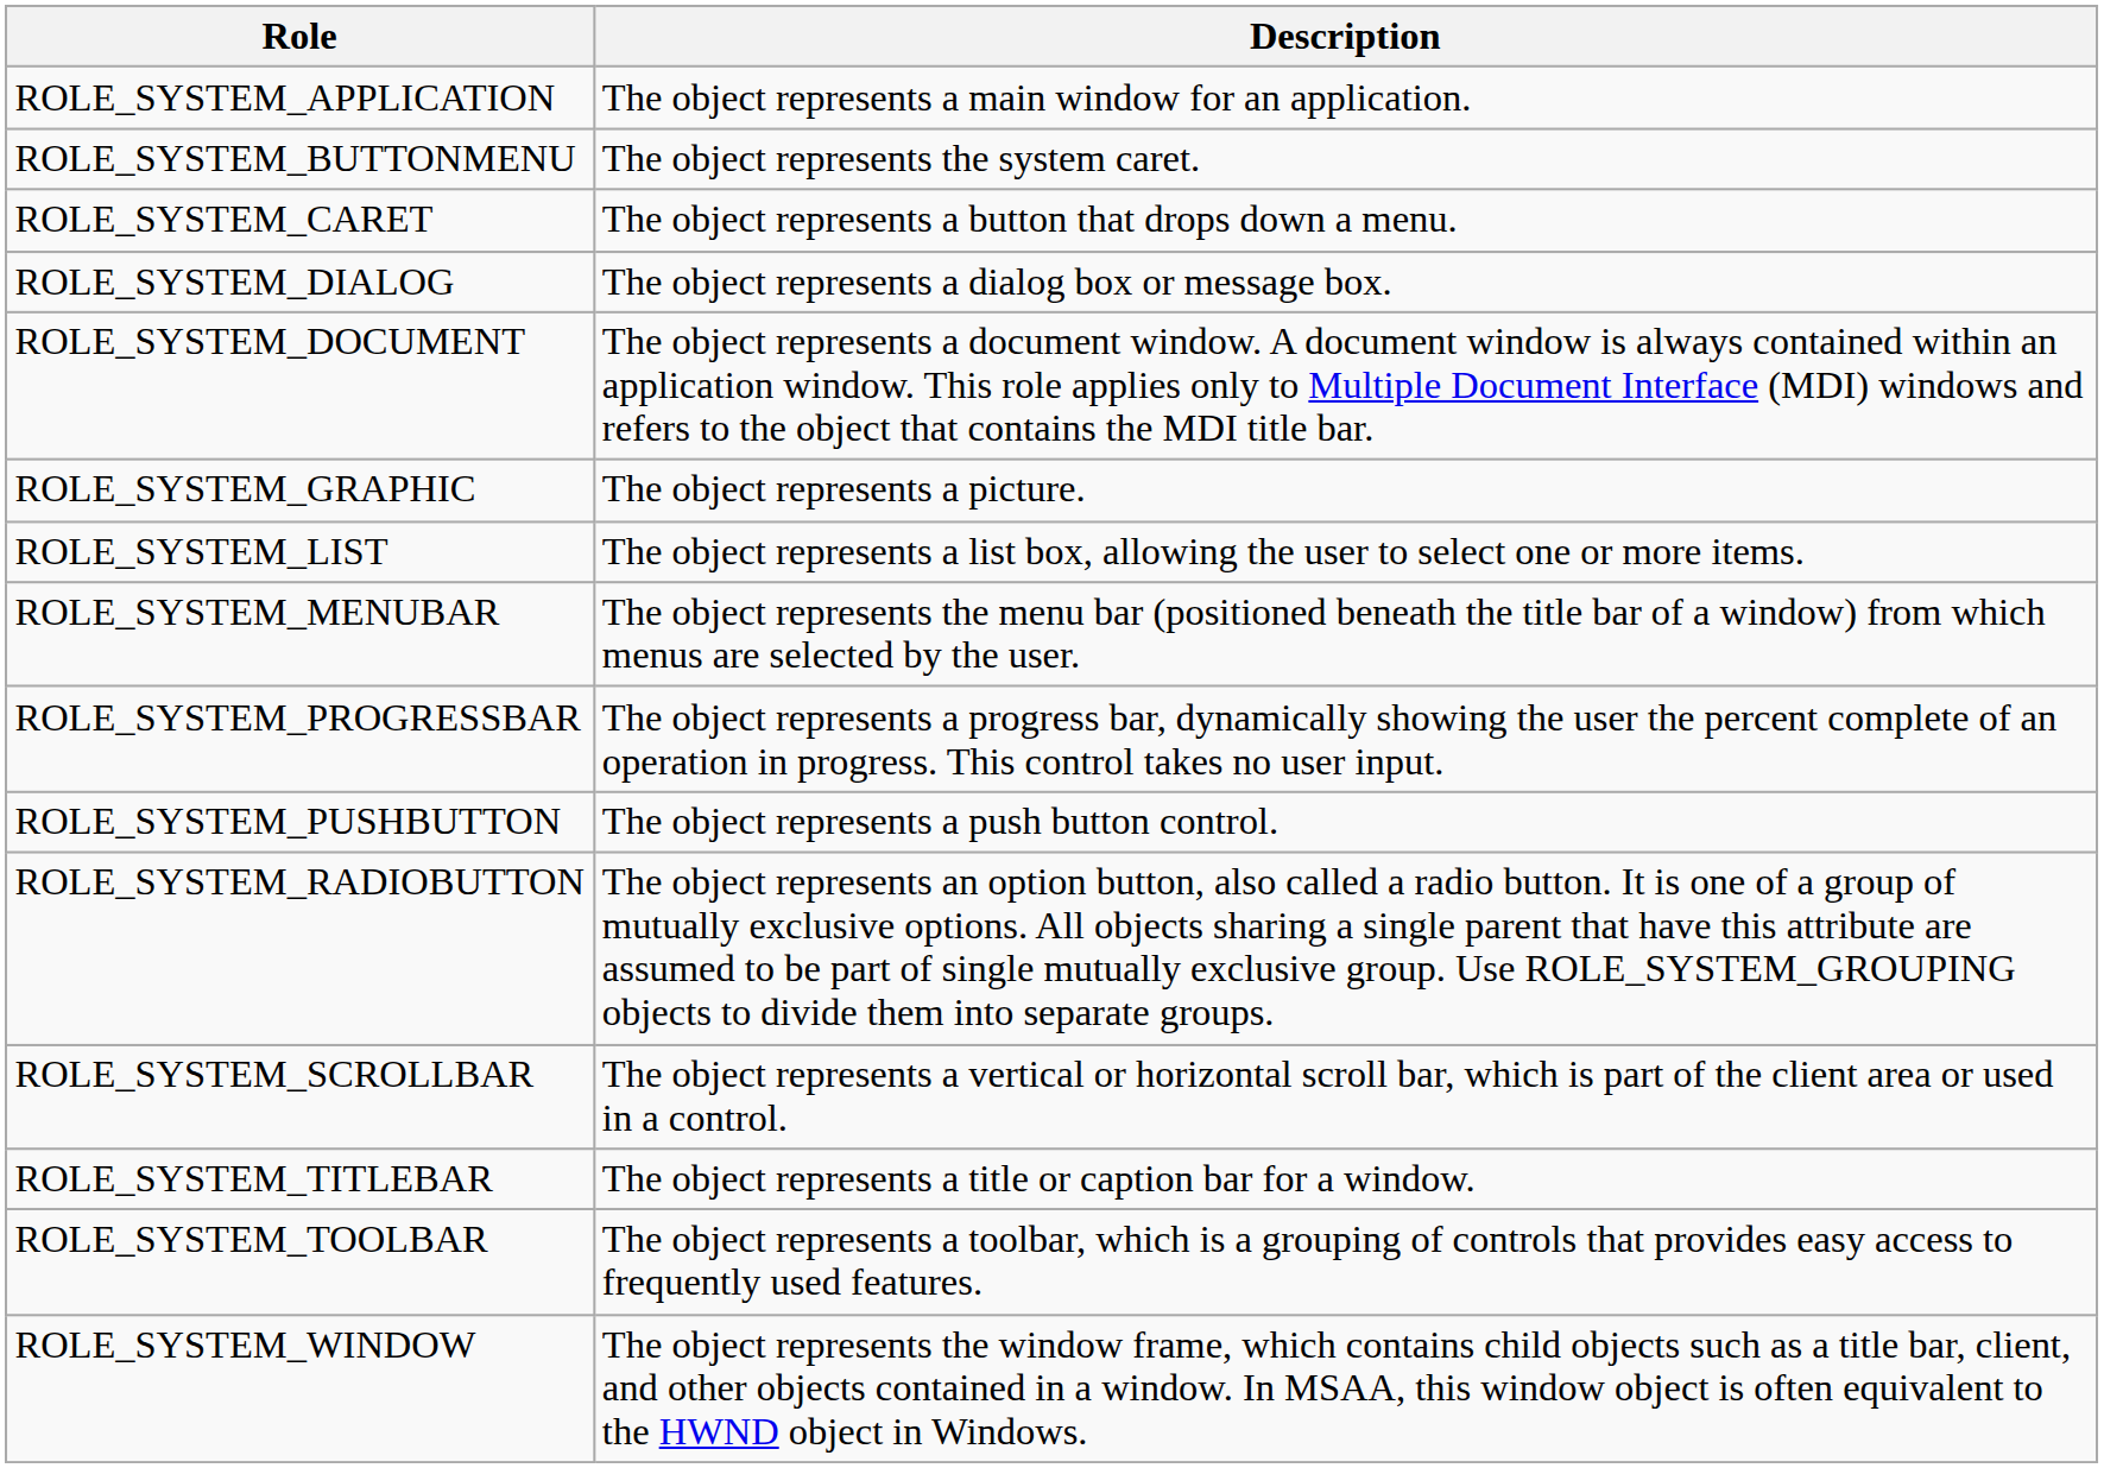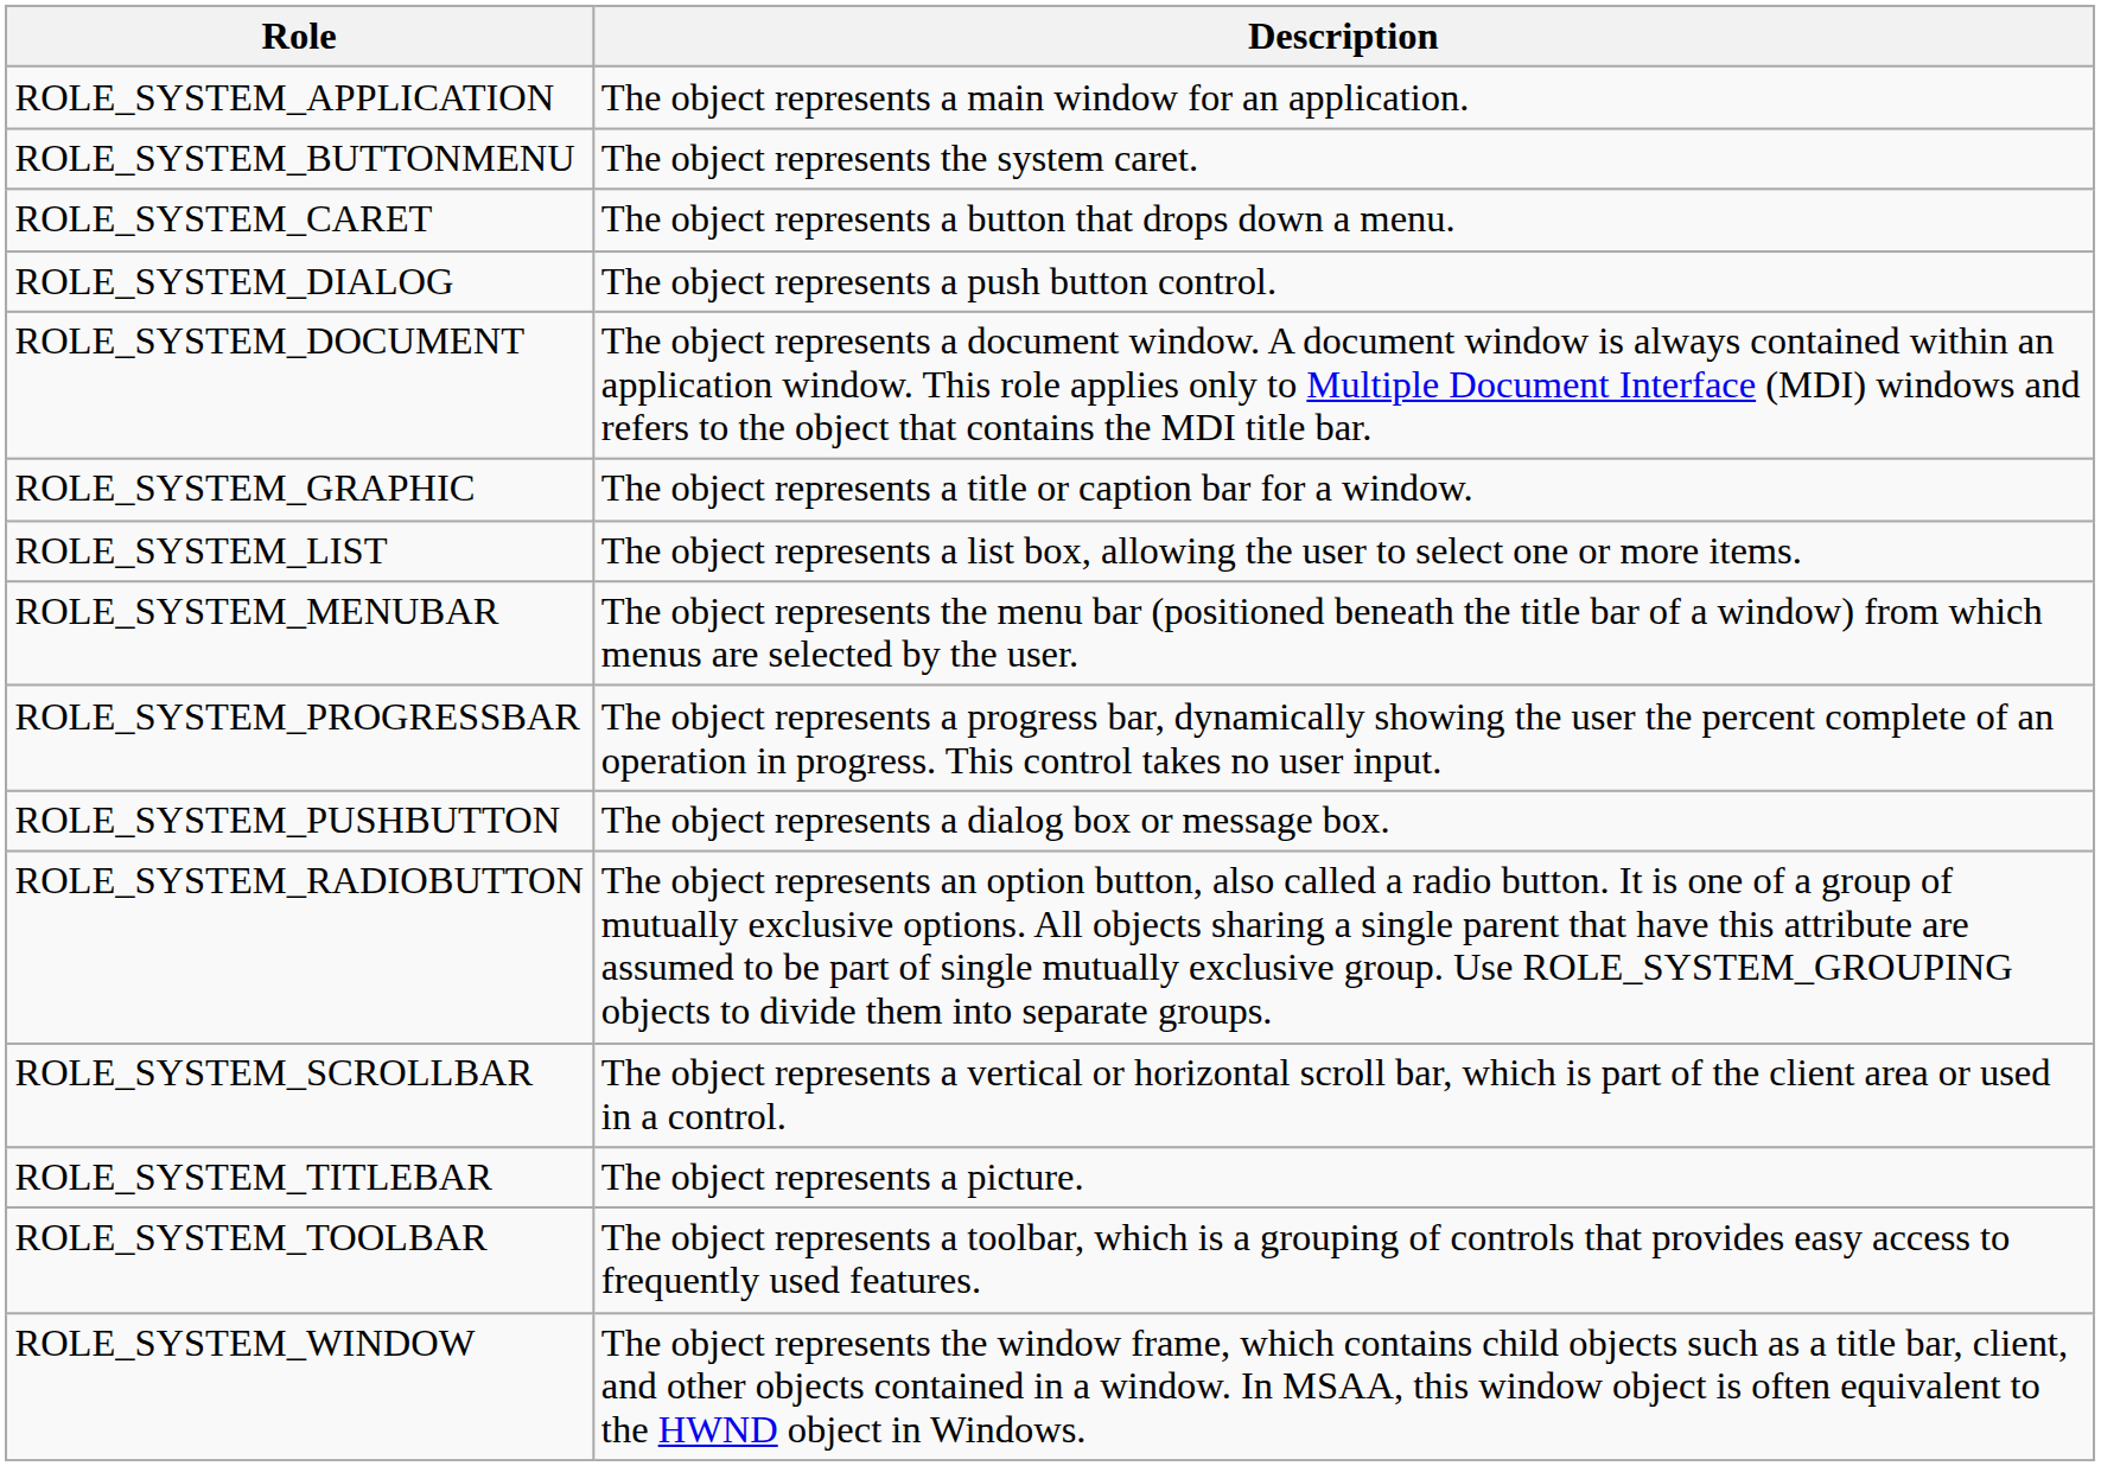ROLE_SYSTEM_DIALOG | Description: The object represents a dialog box or message box. -> The object represents a push button control.
ROLE_SYSTEM_GRAPHIC | Description: The object represents a picture. -> The object represents a title or caption bar for a window.
ROLE_SYSTEM_PUSHBUTTON | Description: The object represents a push button control. -> The object represents a dialog box or message box.
ROLE_SYSTEM_TITLEBAR | Description: The object represents a title or caption bar for a window. -> The object represents a picture.
